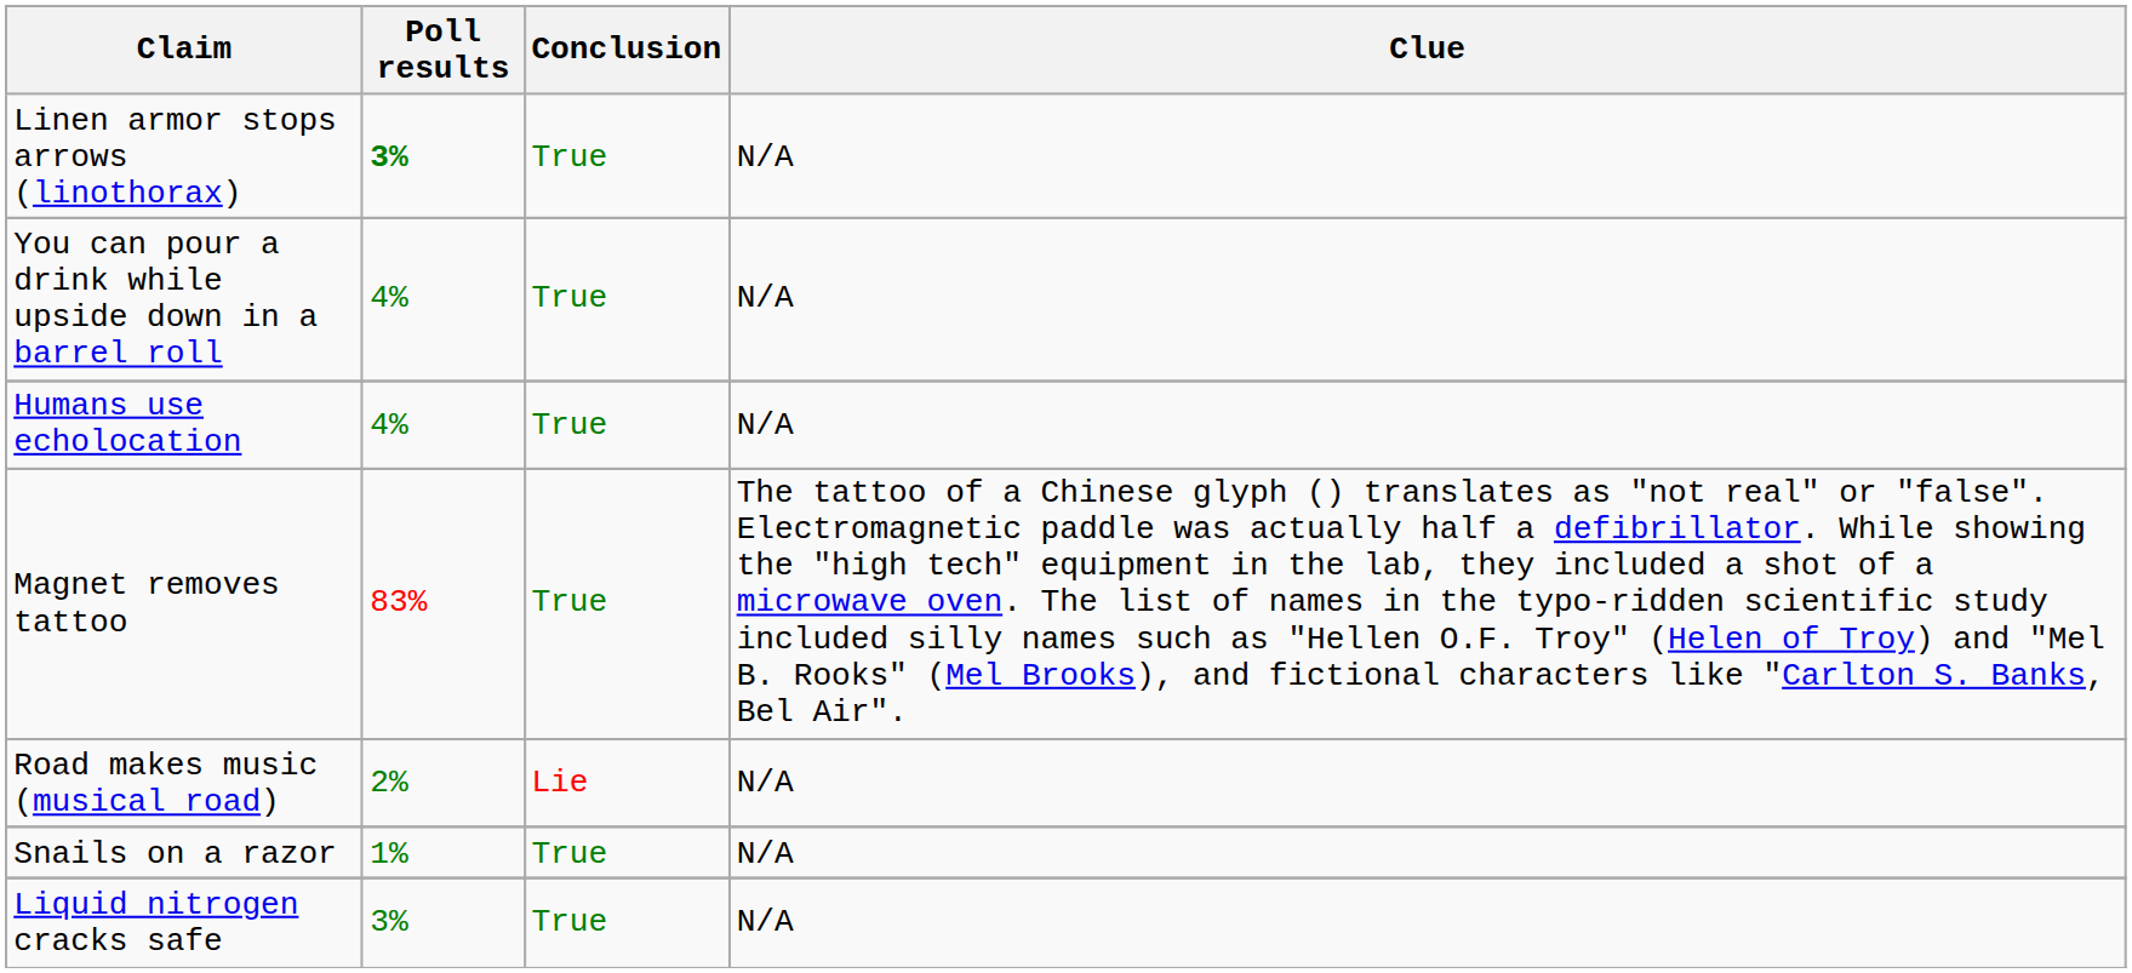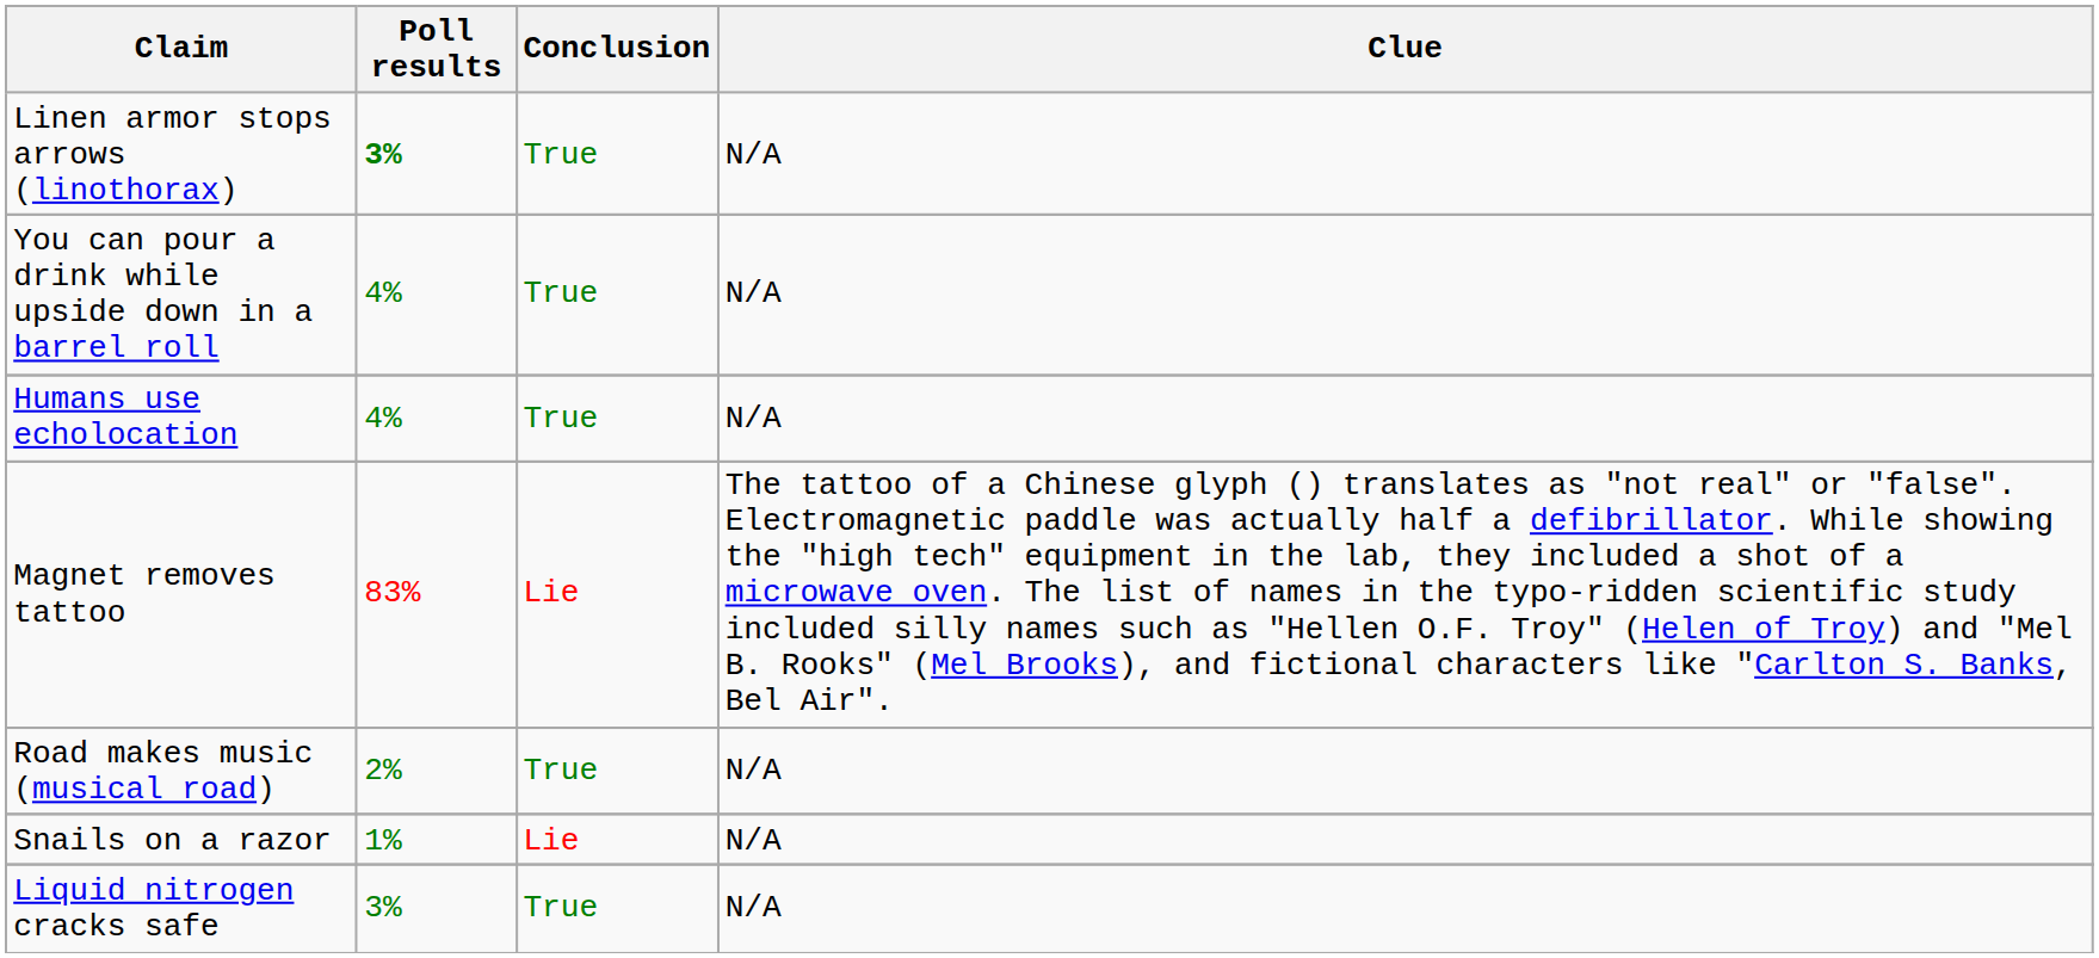Magnet removes tattoo | Conclusion: True -> Lie
Road makes music (musical road) | Conclusion: Lie -> True
Snails on a razor | Conclusion: True -> Lie
